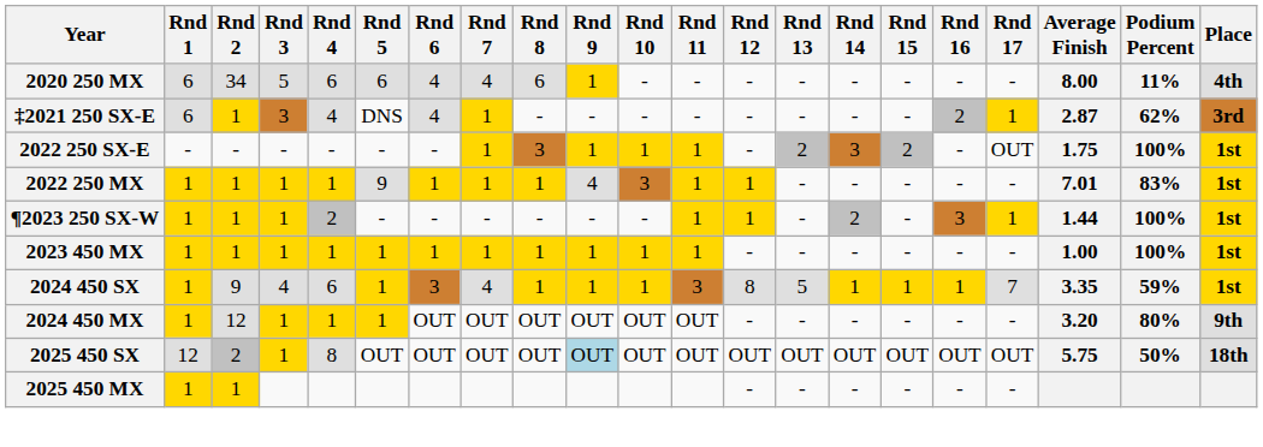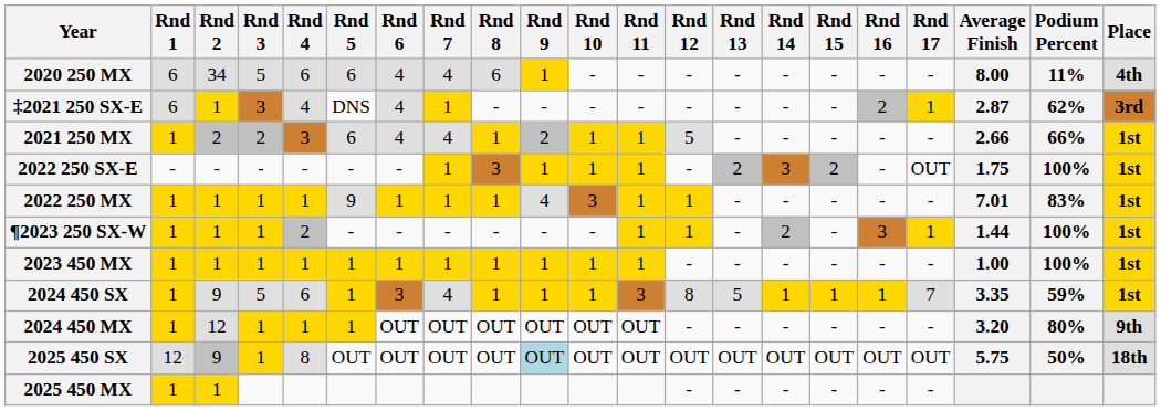+ row: 2021 250 MX | 1 | 2 | 2 | 3 | 6 | 4 | 4 | 1 | 2 | 1 | 1 | 5 | - | - | - | - | - | 2.66 | 66% | 1st
2024 450 SX | Rnd 3: 4 -> 5
2025 450 SX | Rnd 2: 2 -> 9
